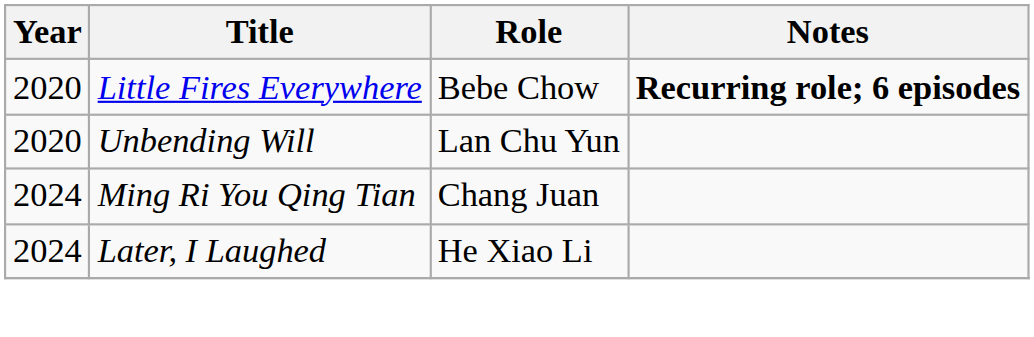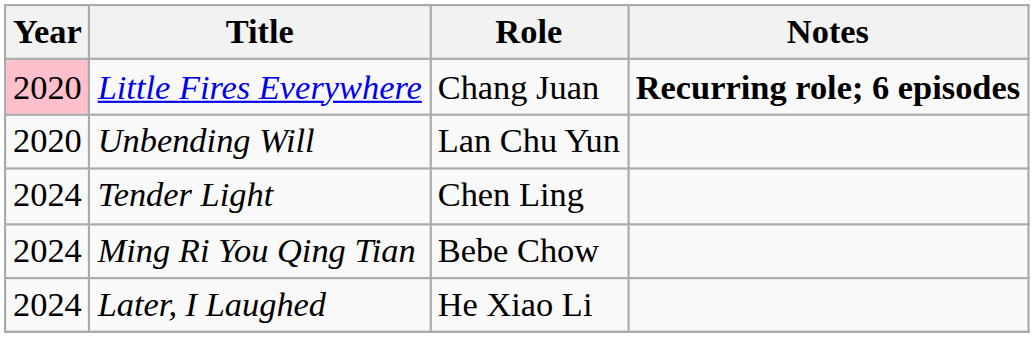Little Fires Everywhere | Year: no background -> pink background
Little Fires Everywhere | Role: Bebe Chow -> Chang Juan
+ row: 2024 | Tender Light | Chen Ling
Ming Ri You Qing Tian | Role: Chang Juan -> Bebe Chow
